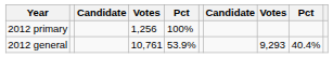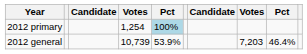2012 primary | column 4: 1,256 -> 1,254
2012 primary | column 5: no background -> lightblue background
2012 general | column 4: 10,761 -> 10,739
2012 general | column 8: 9,293 -> 7,203
2012 general | column 9: 40.4% -> 46.4%
